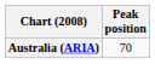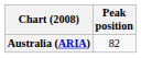Australia (ARIA) | Peak position: 70 -> 82
